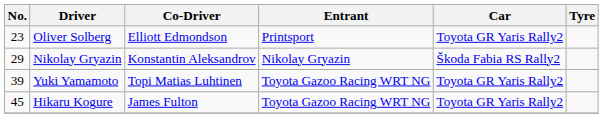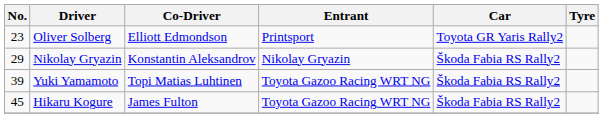Yuki Yamamoto | Car: Toyota GR Yaris Rally2 -> Škoda Fabia RS Rally2
Hikaru Kogure | Car: Toyota GR Yaris Rally2 -> Škoda Fabia RS Rally2
